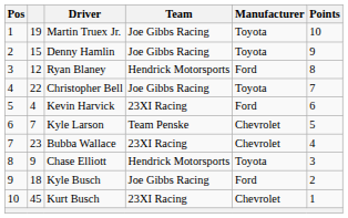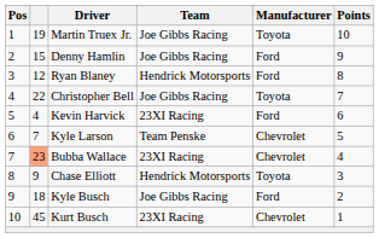Denny Hamlin | Manufacturer: Toyota -> Ford
Bubba Wallace | column 2: no background -> lightsalmon background
